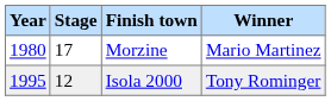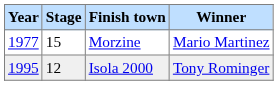Morzine | Year: 1980 -> 1977
Morzine | Stage: 17 -> 15
